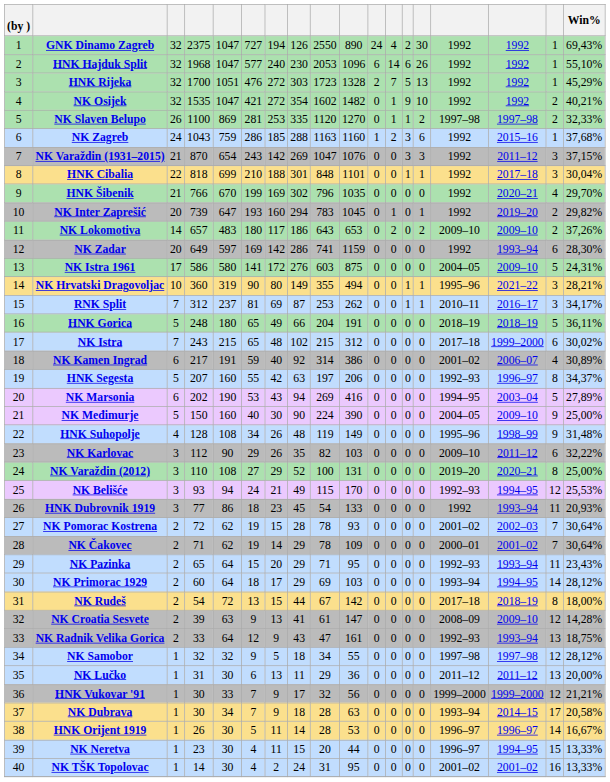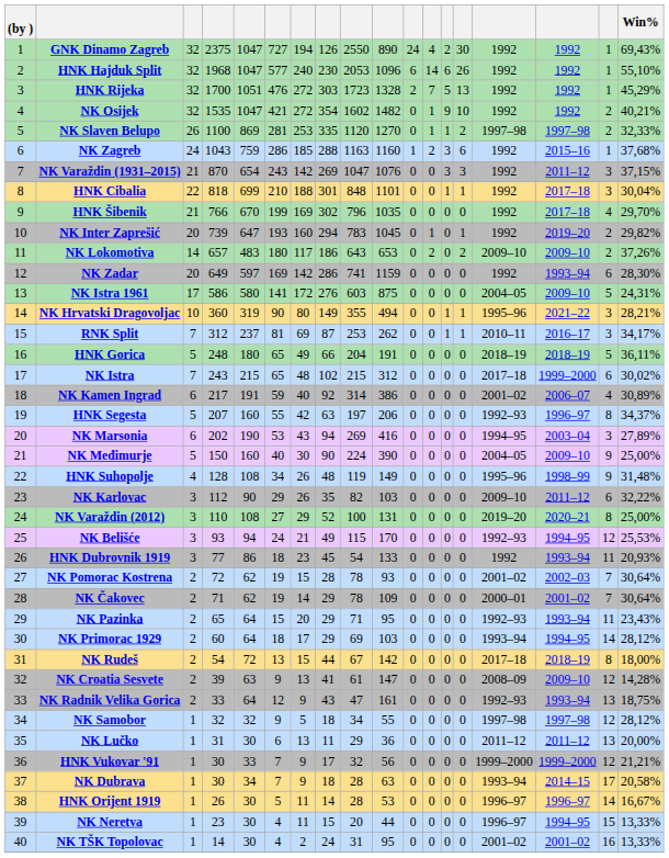HNK Šibenik | column 16: 2020–21 -> 2017–18
NK Marsonia | column 17: 5 -> 3
